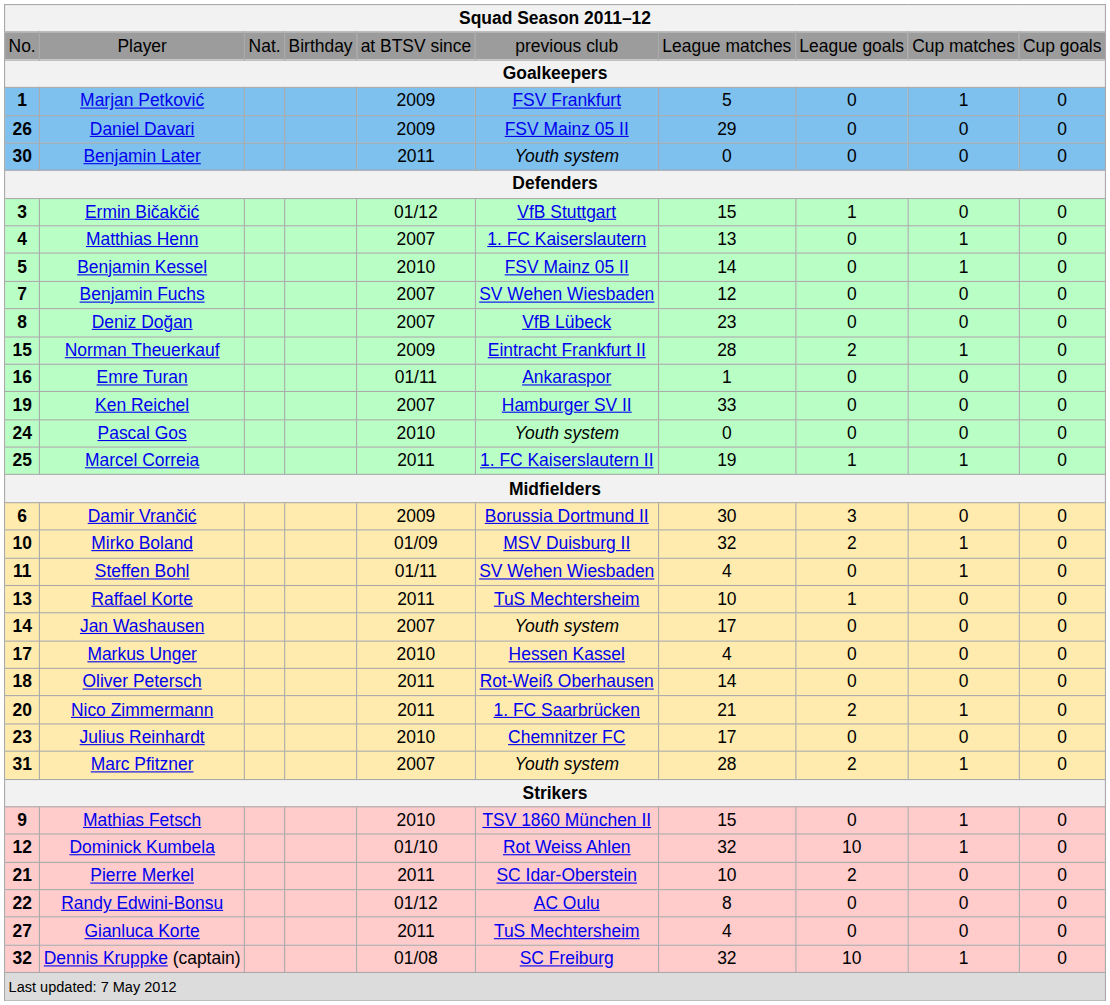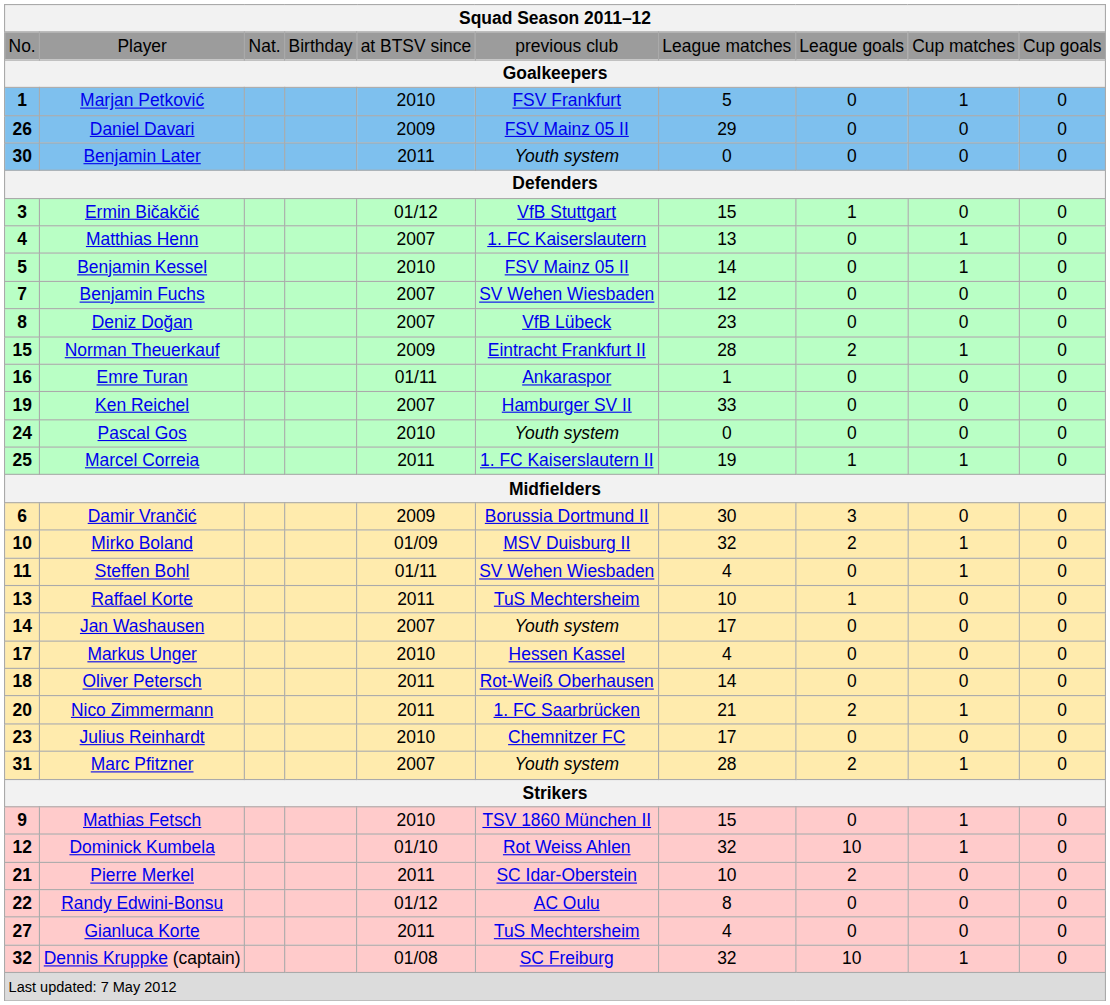Marjan Petković | column 5: 2009 -> 2010
